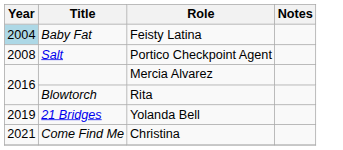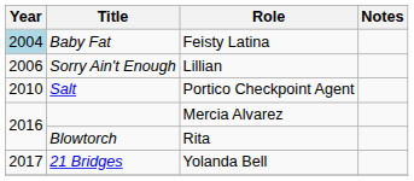+ row: 2006 | Sorry Ain't Enough | Lillian
Salt | Year: 2008 -> 2010
21 Bridges | Year: 2019 -> 2017
- row: 2021 | Come Find Me | Christina
